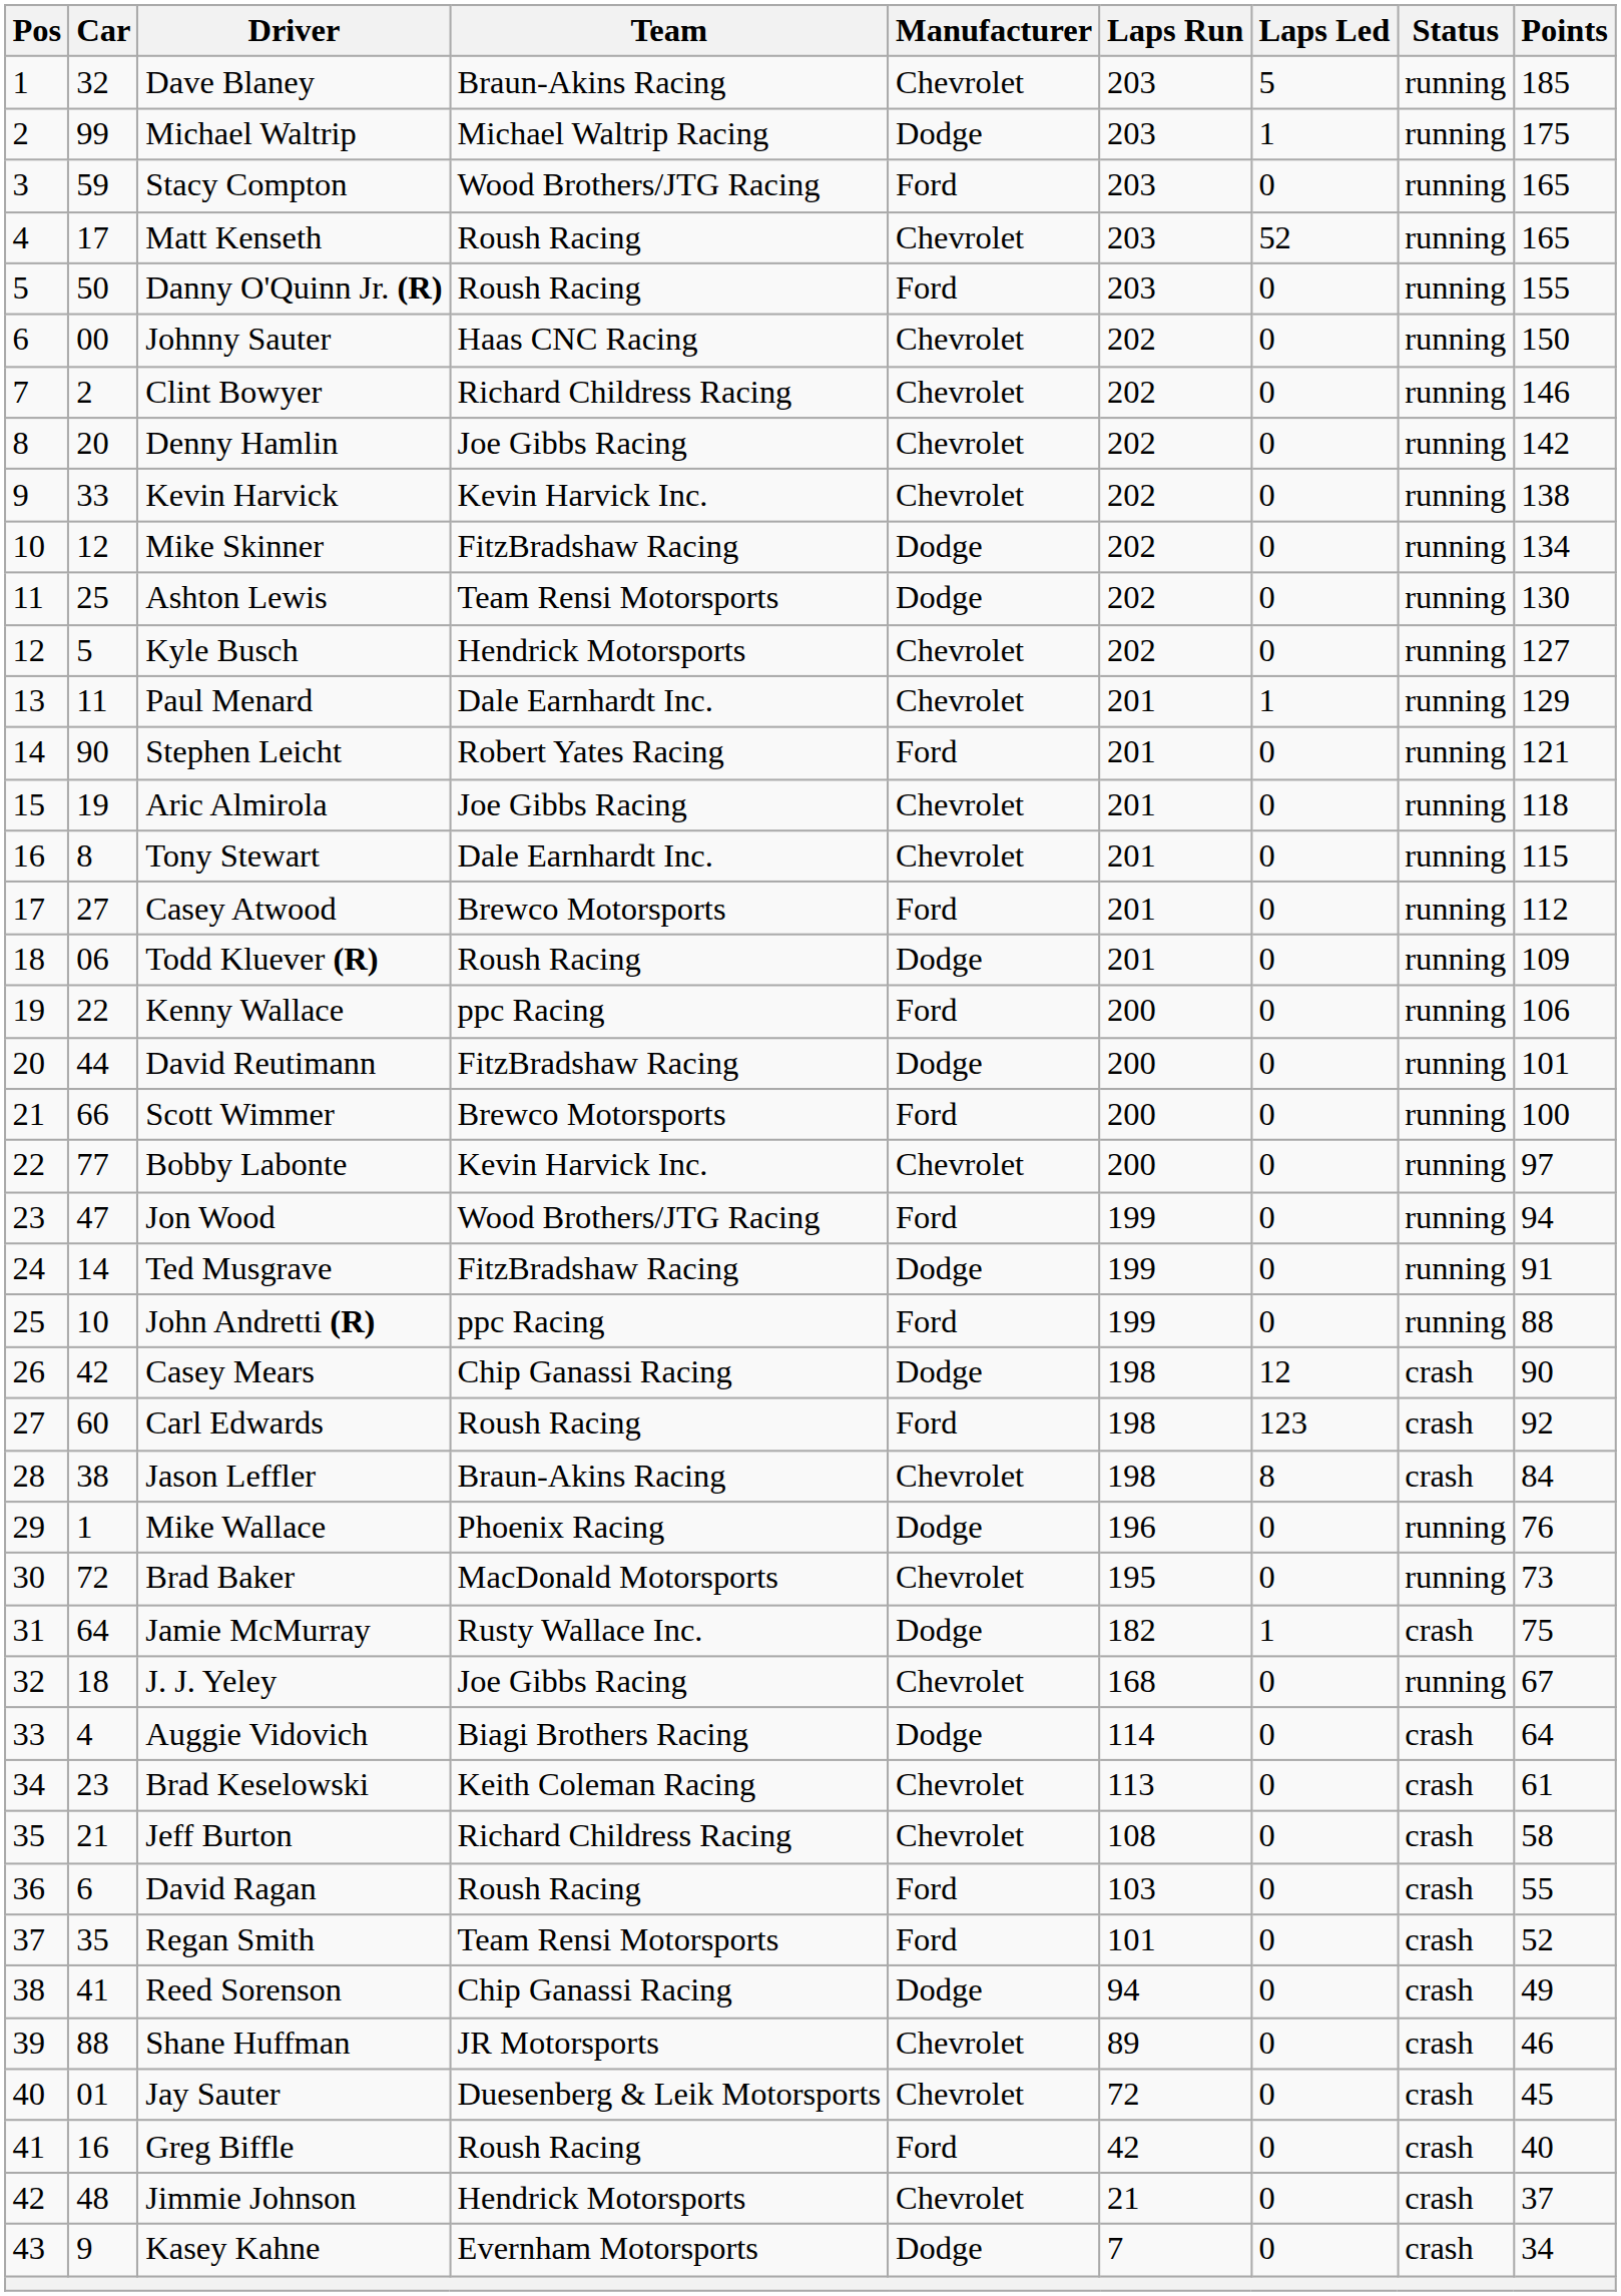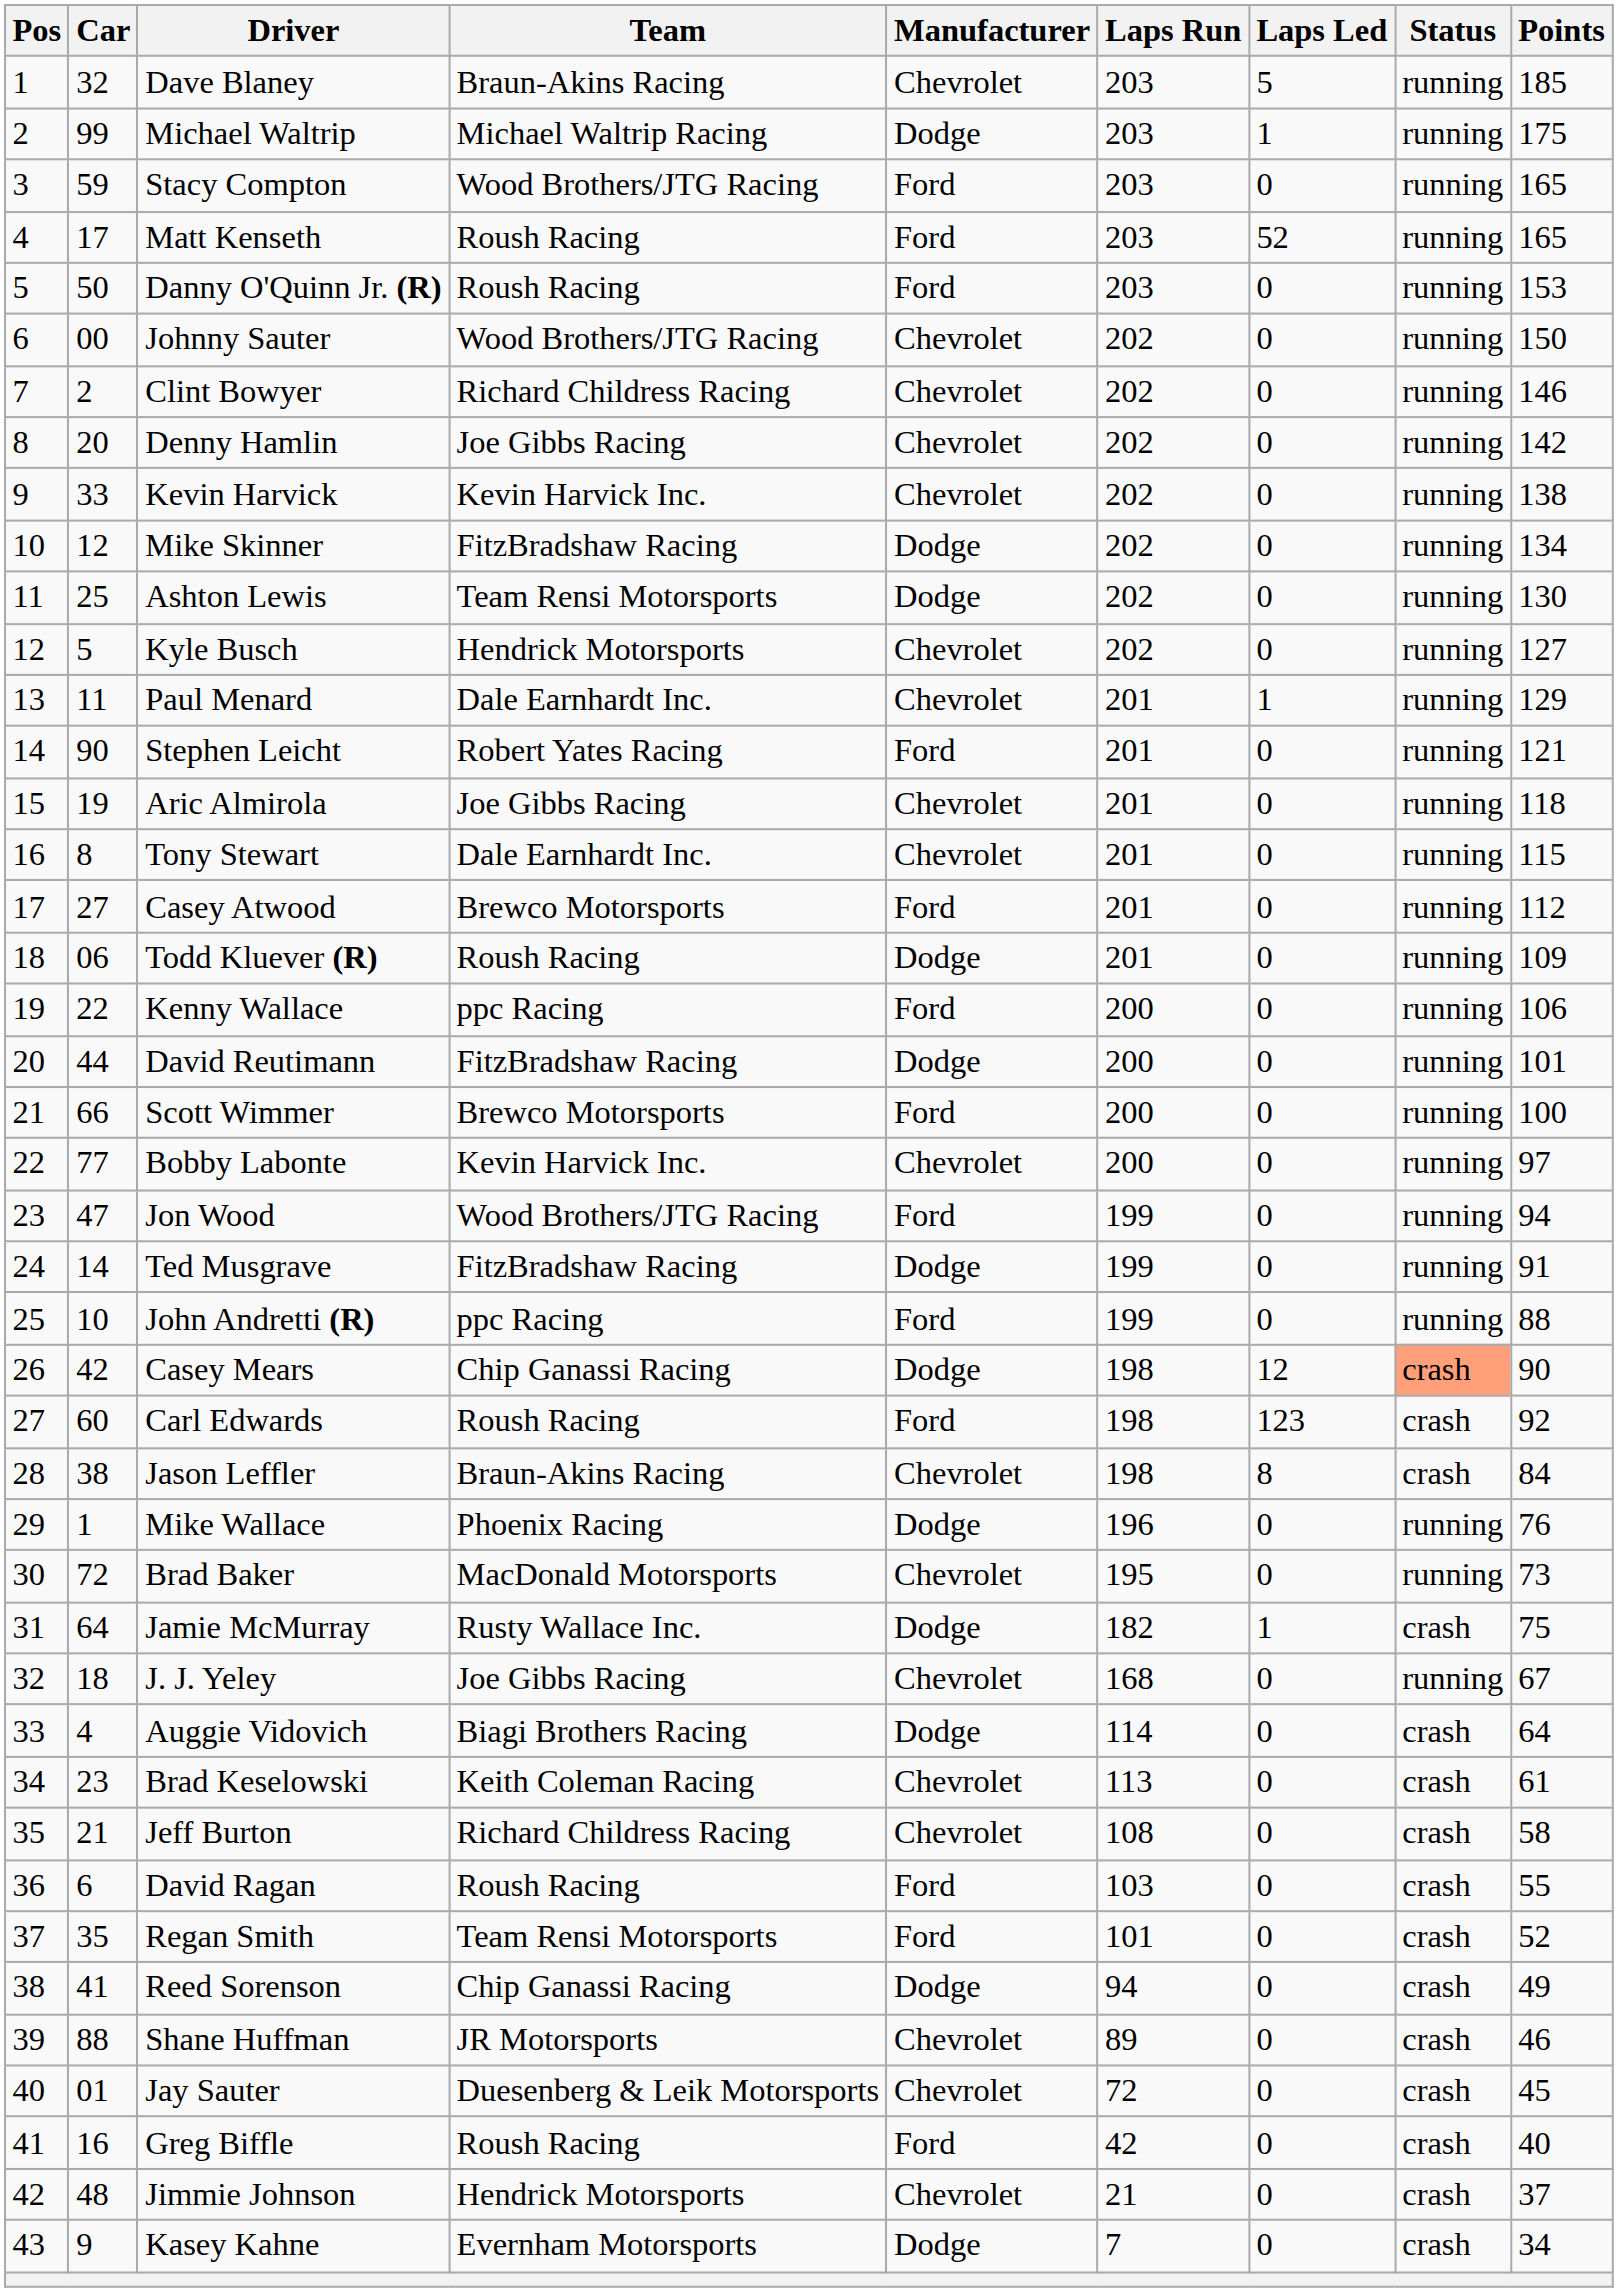Matt Kenseth | Manufacturer: Chevrolet -> Ford
Danny O'Quinn Jr. (R) | Points: 155 -> 153
Johnny Sauter | Team: Haas CNC Racing -> Wood Brothers/JTG Racing
Casey Mears | Status: no background -> lightsalmon background
